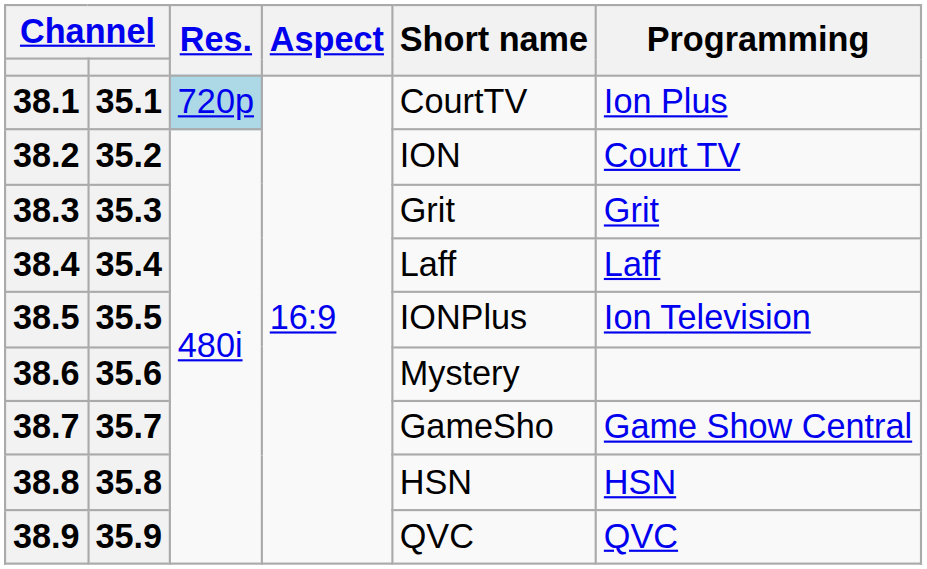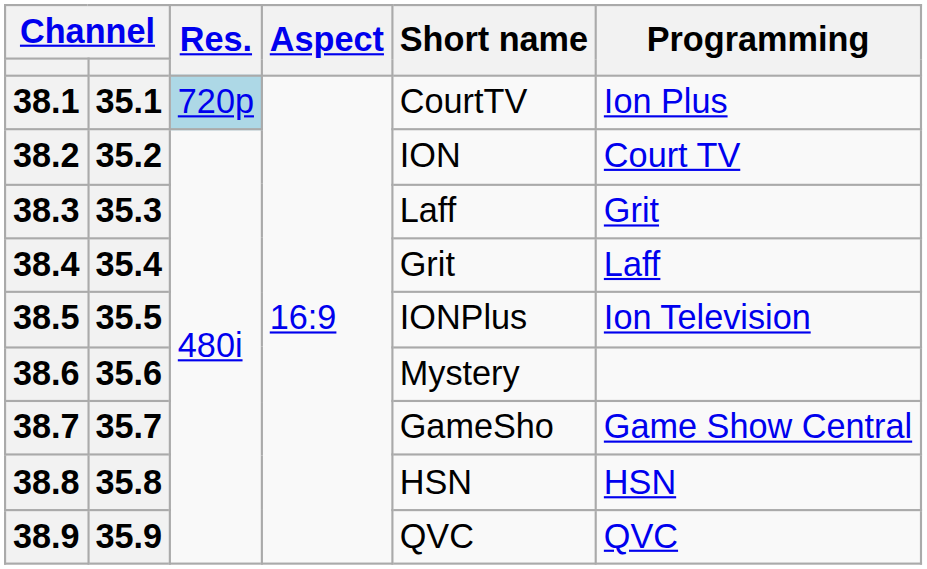38.3 | Short name: Grit -> Laff
38.4 | Short name: Laff -> Grit
